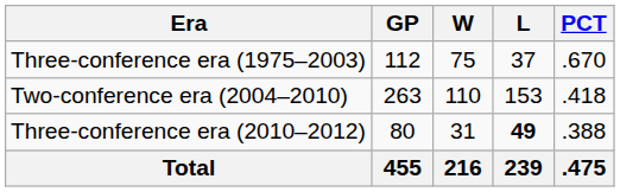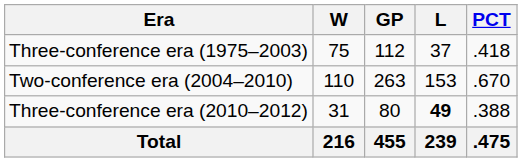columns swapped: GP <-> W
Three-conference era (1975–2003) | PCT: .670 -> .418
Two-conference era (2004–2010) | PCT: .418 -> .670
